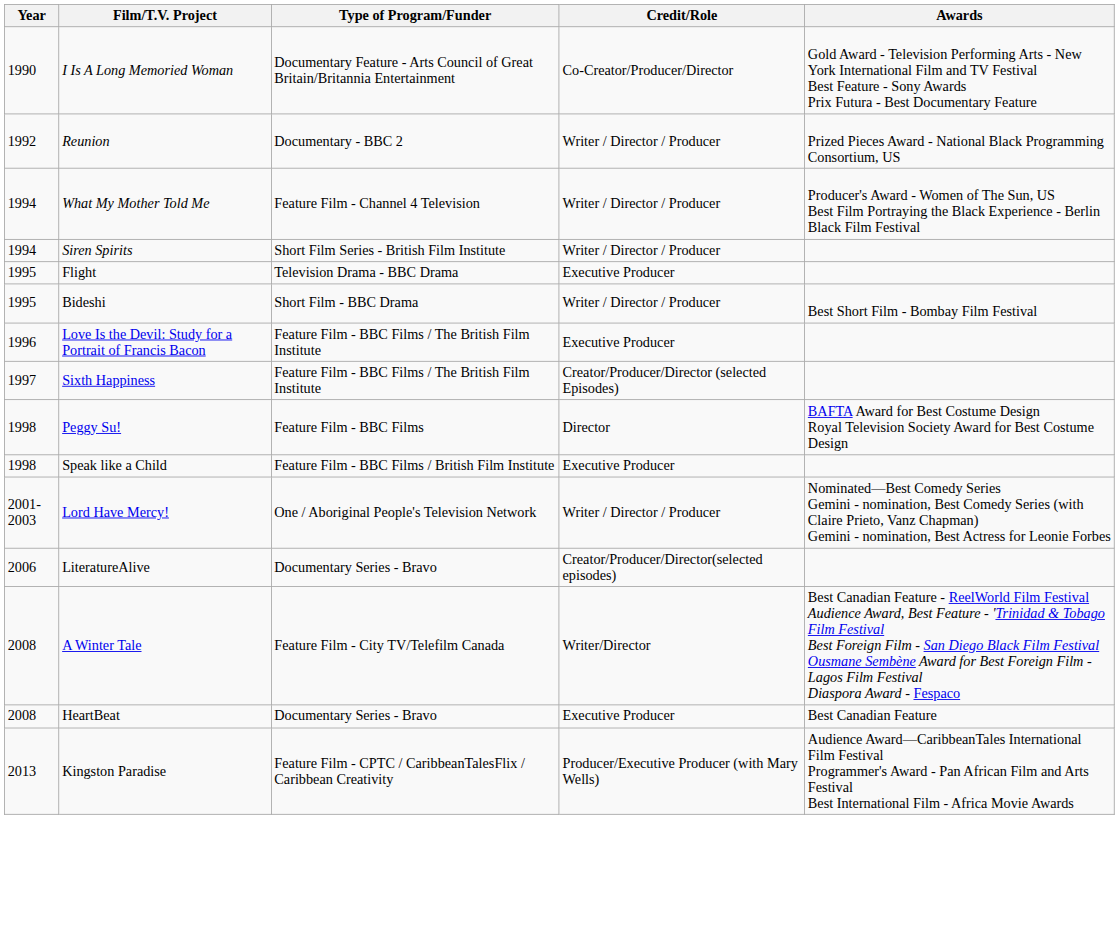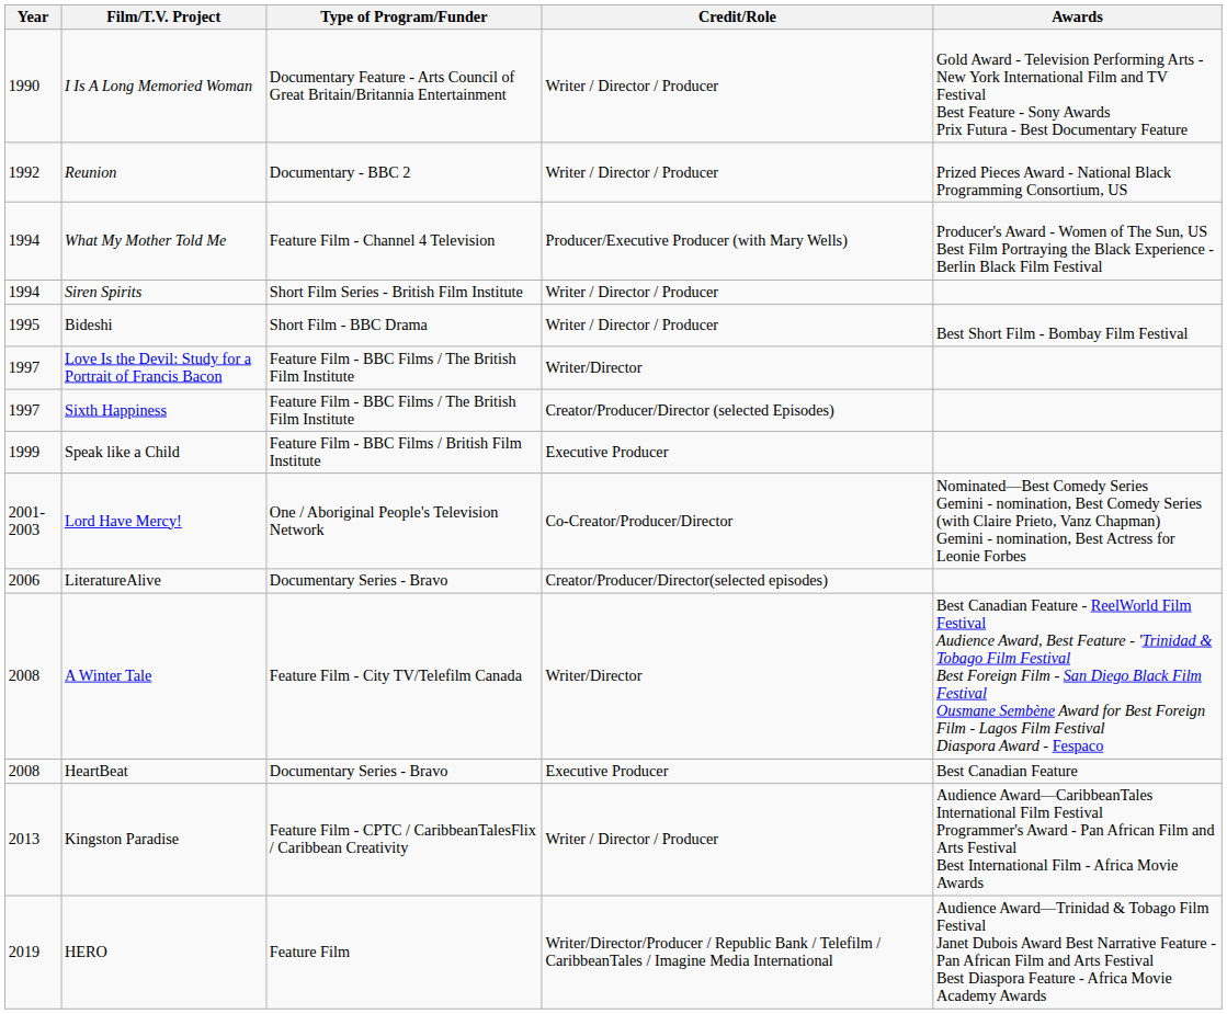I Is A Long Memoried Woman | Credit/Role: Co-Creator/Producer/Director -> Writer / Director / Producer
What My Mother Told Me | Credit/Role: Writer / Director / Producer -> Producer/Executive Producer (with Mary Wells)
- row: 1995 | Flight | Television Drama - BBC Drama | Executive Producer
Love Is the Devil: Study for a Portrait of Francis Bacon | Year: 1996 -> 1997
Love Is the Devil: Study for a Portrait of Francis Bacon | Credit/Role: Executive Producer -> Writer/Director
- row: 1998 | Peggy Su! | Feature Film - BBC Films | Director | BAFTA Award for Best Costume Design Royal Television Society Award for Best Costume Design
Speak like a Child | Year: 1998 -> 1999
Lord Have Mercy! | Credit/Role: Writer / Director / Producer -> Co-Creator/Producer/Director
Kingston Paradise | Credit/Role: Producer/Executive Producer (with Mary Wells) -> Writer / Director / Producer
+ row: 2019 | HERO | Feature Film | Writer/Director/Producer / Republic Bank / Telefilm / CaribbeanTales / Imagine Media International | Audience Award—Trinidad & Tobago Film Festival Janet Dubois Award Best Narrative Feature - Pan African Film and Arts Festival Best Diaspora Feature - Africa Movie Academy Awards
